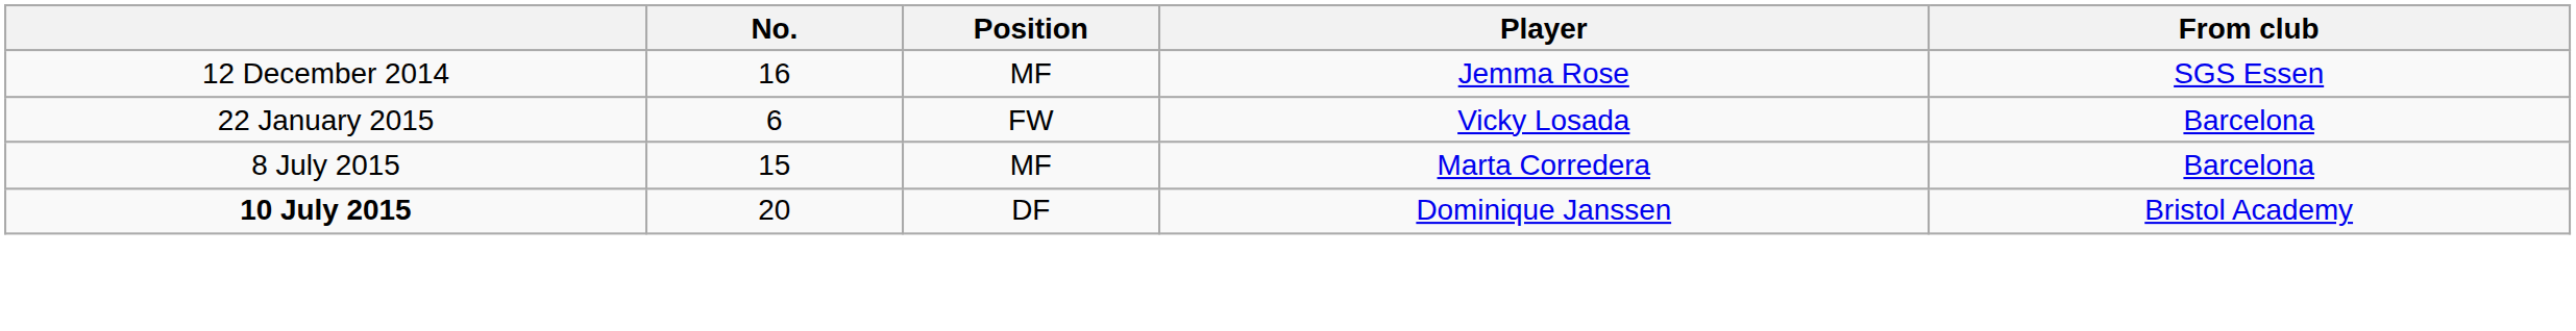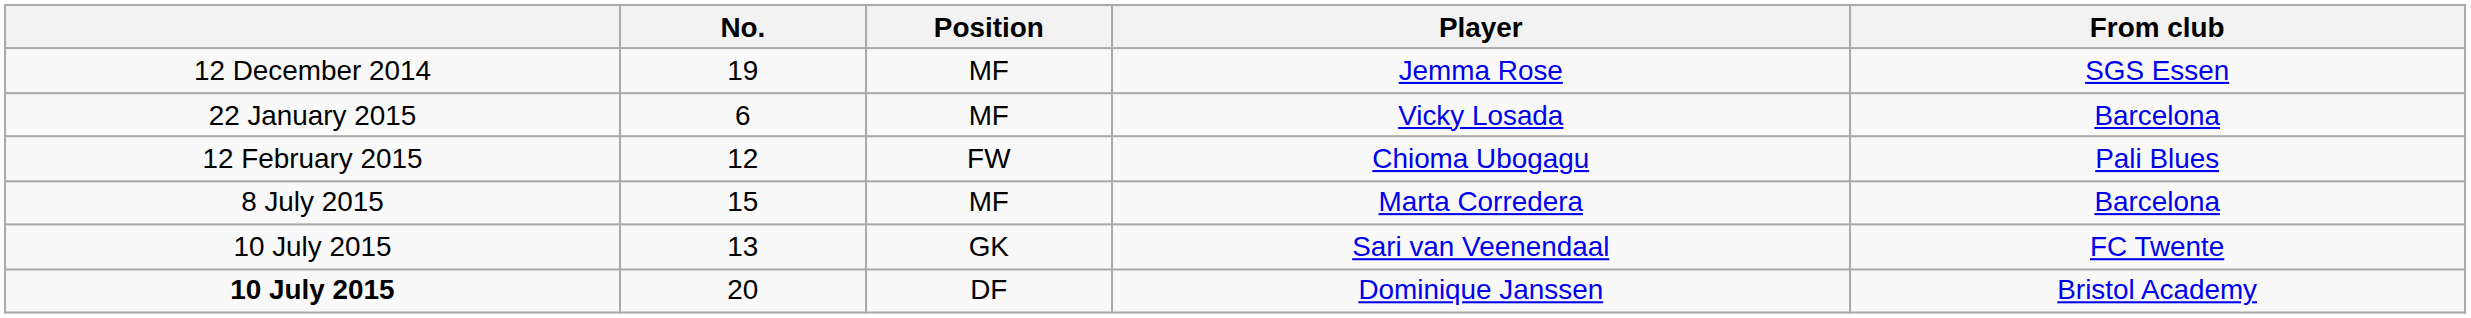Jemma Rose | No.: 16 -> 19
Vicky Losada | Position: FW -> MF
+ row: 12 February 2015 | 12 | FW | Chioma Ubogagu | Pali Blues
+ row: 10 July 2015 | 13 | GK | Sari van Veenendaal | FC Twente
